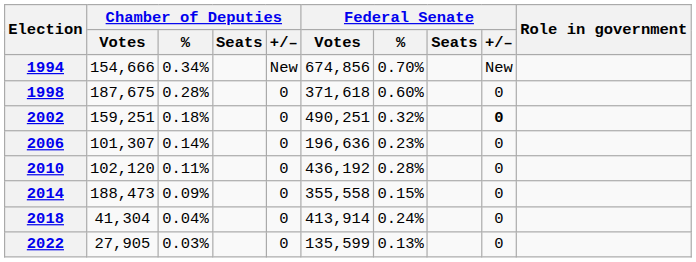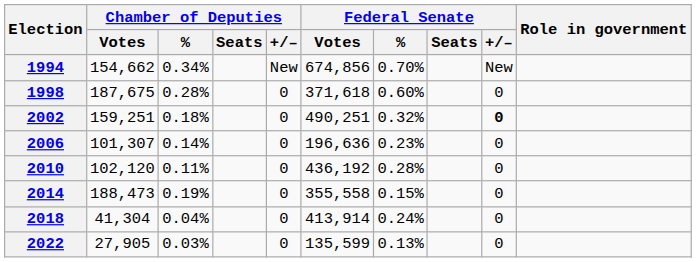1994 | Chamber of Deputies / Votes: 154,666 -> 154,662
2014 | Chamber of Deputies / %: 0.09% -> 0.19%
